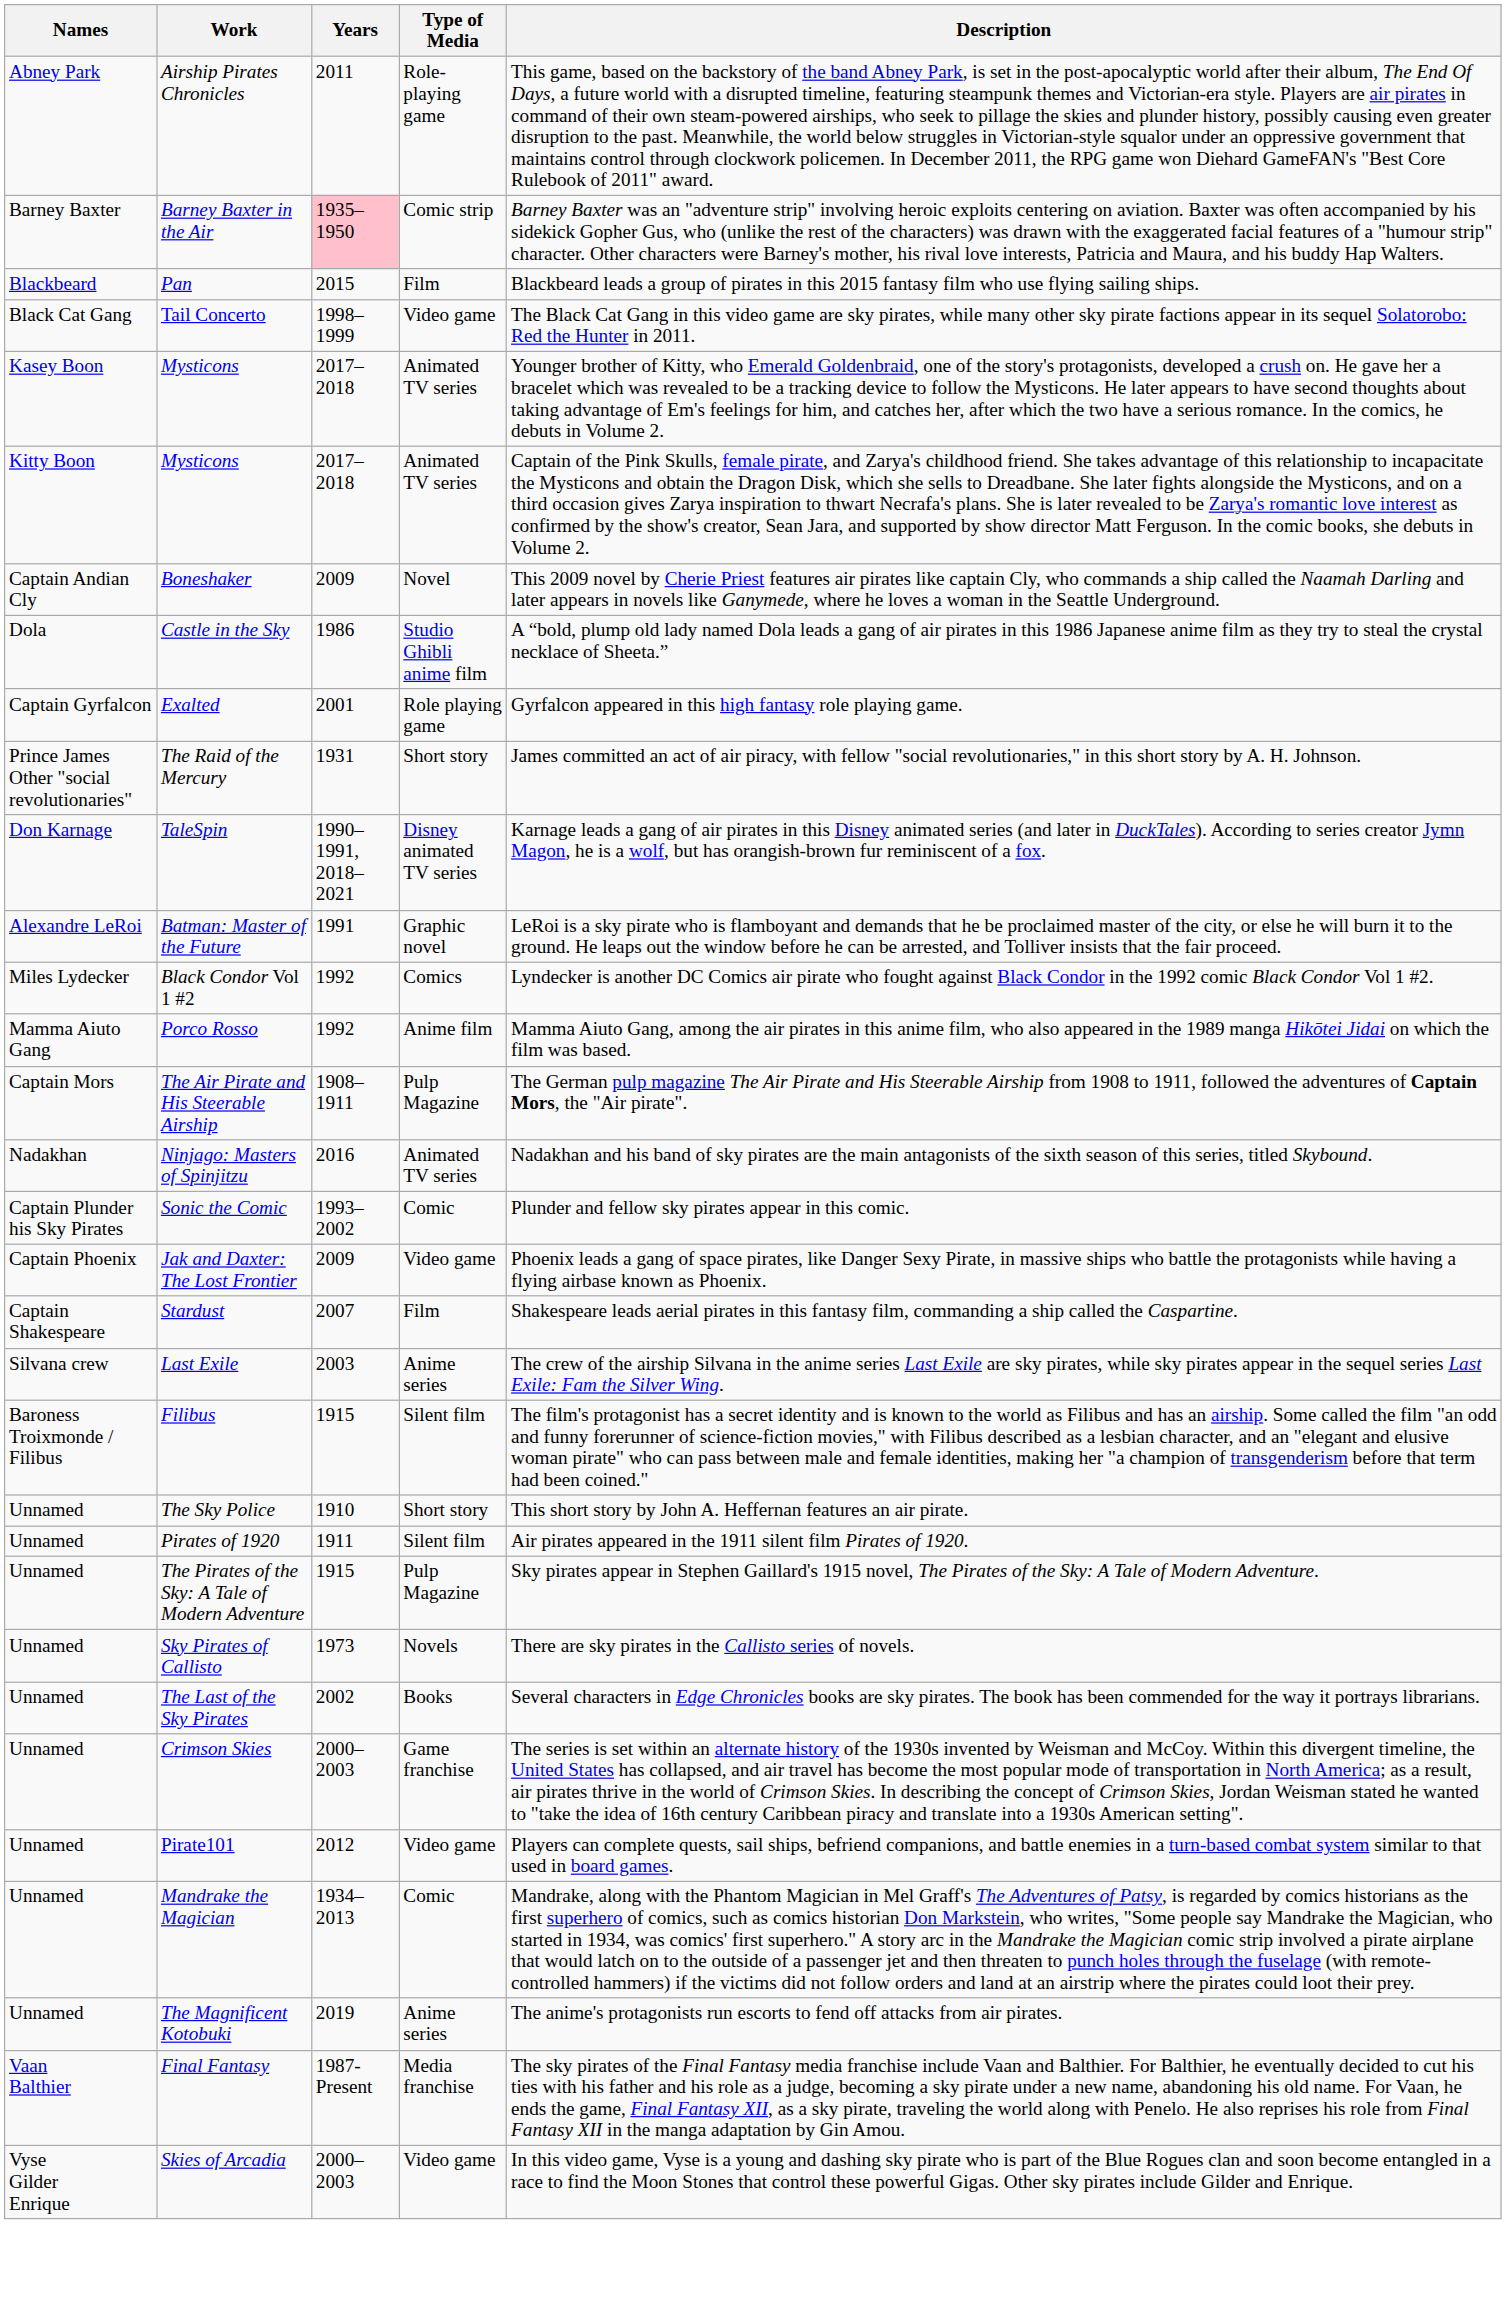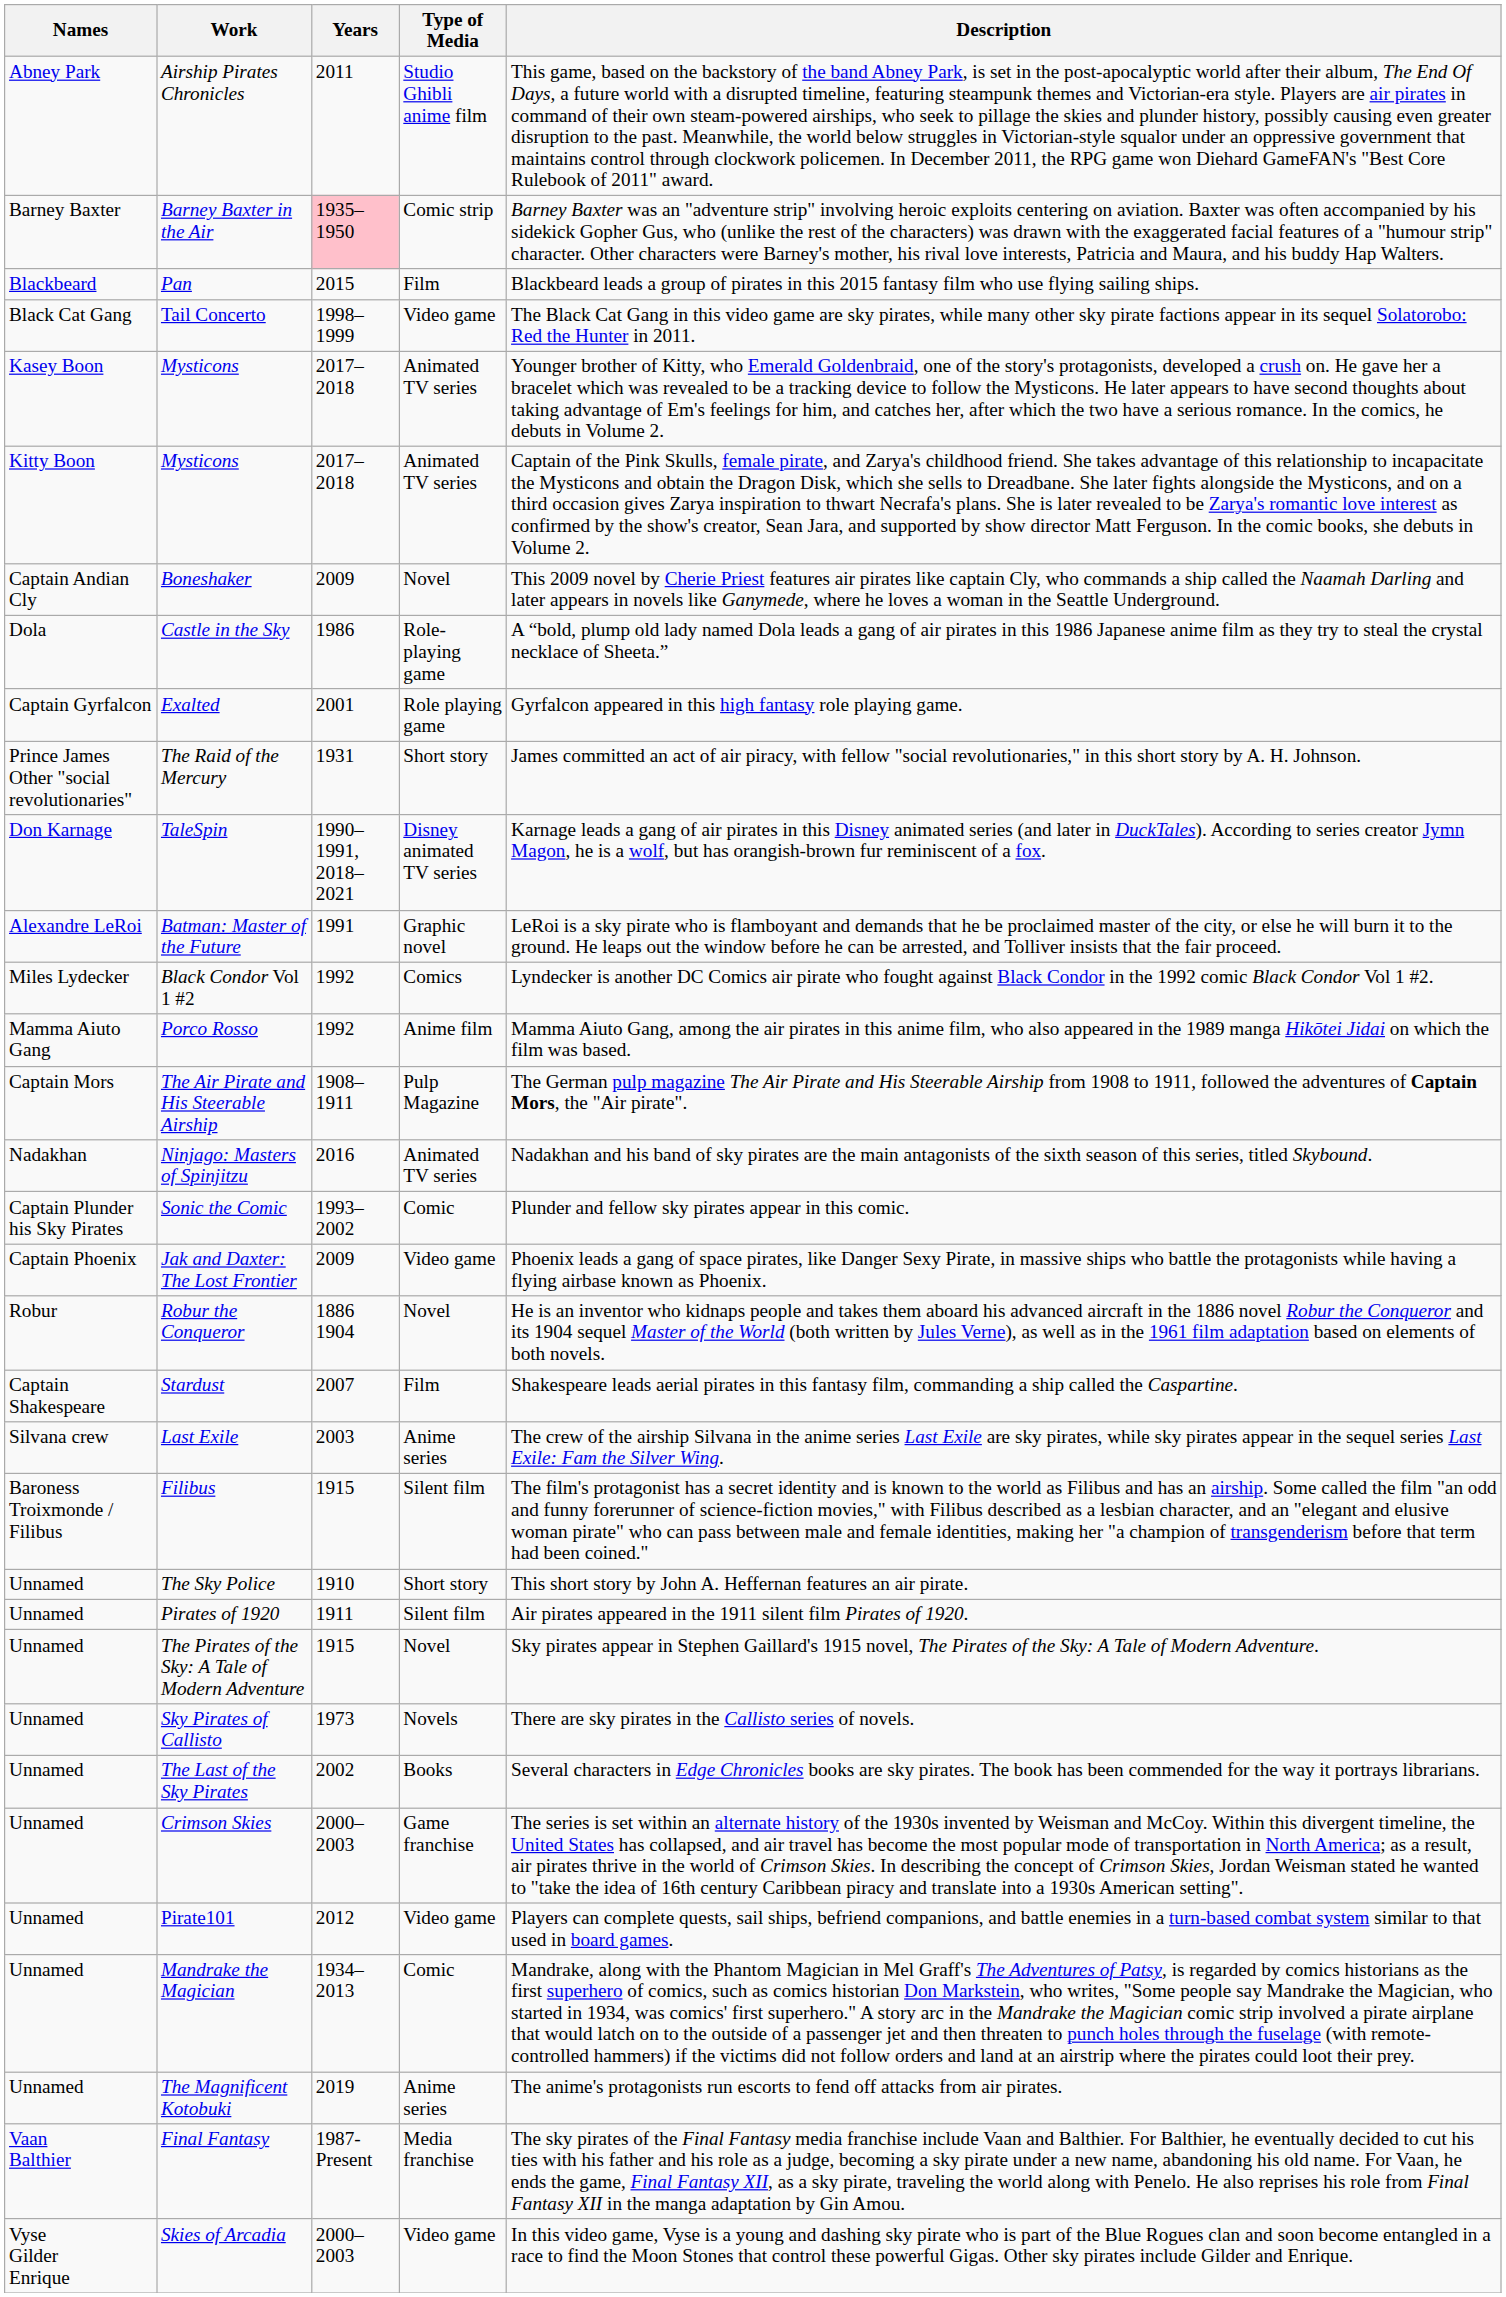Airship Pirates Chronicles | Type of Media: Role-playing game -> Studio Ghibli anime film
Castle in the Sky | Type of Media: Studio Ghibli anime film -> Role-playing game
+ row: Robur | Robur the Conqueror | 1886 1904 | Novel | He is an inventor who kidnaps people and takes them aboard his advanced aircraft in the 1886 novel Robur the Conqueror and its 1904 sequel Master of the World (both written by Jules Verne), as well as in the 1961 film adaptation based on elements of both novels.
The Pirates of the Sky: A Tale of Modern Adventure | Type of Media: Pulp Magazine -> Novel
